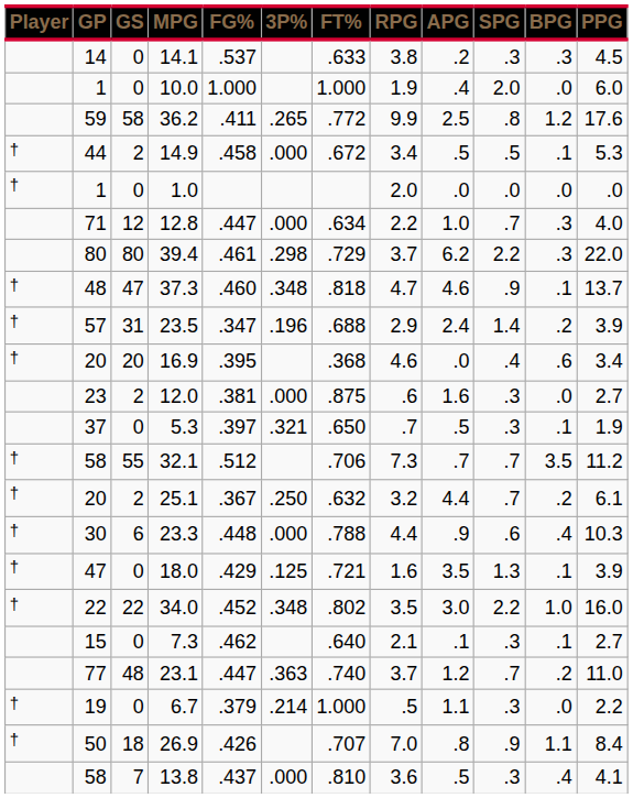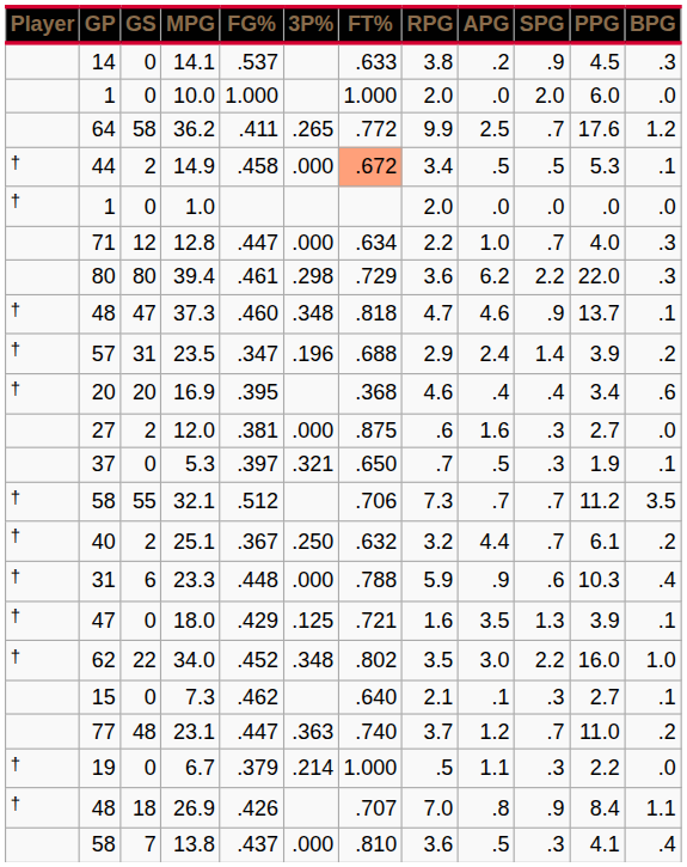columns swapped: BPG <-> PPG
14.1 | SPG: .3 -> .9
10.0 | RPG: 1.9 -> 2.0
10.0 | APG: .4 -> .0
36.2 | GP: 59 -> 64
36.2 | SPG: .8 -> .7
14.9 | FT%: no background -> lightsalmon background
39.4 | RPG: 3.7 -> 3.6
16.9 | APG: .0 -> .4
12.0 | GP: 23 -> 27
25.1 | GP: 20 -> 40
23.3 | GP: 30 -> 31
23.3 | RPG: 4.4 -> 5.9
34.0 | GP: 22 -> 62
26.9 | GP: 50 -> 48
